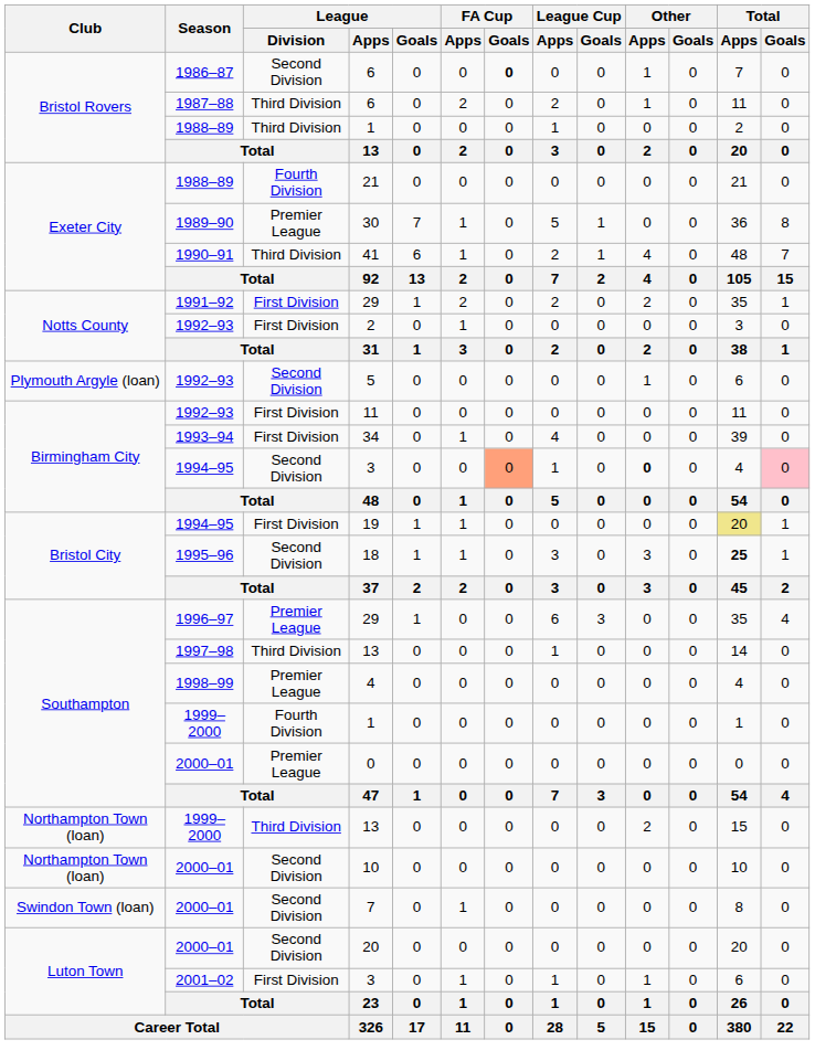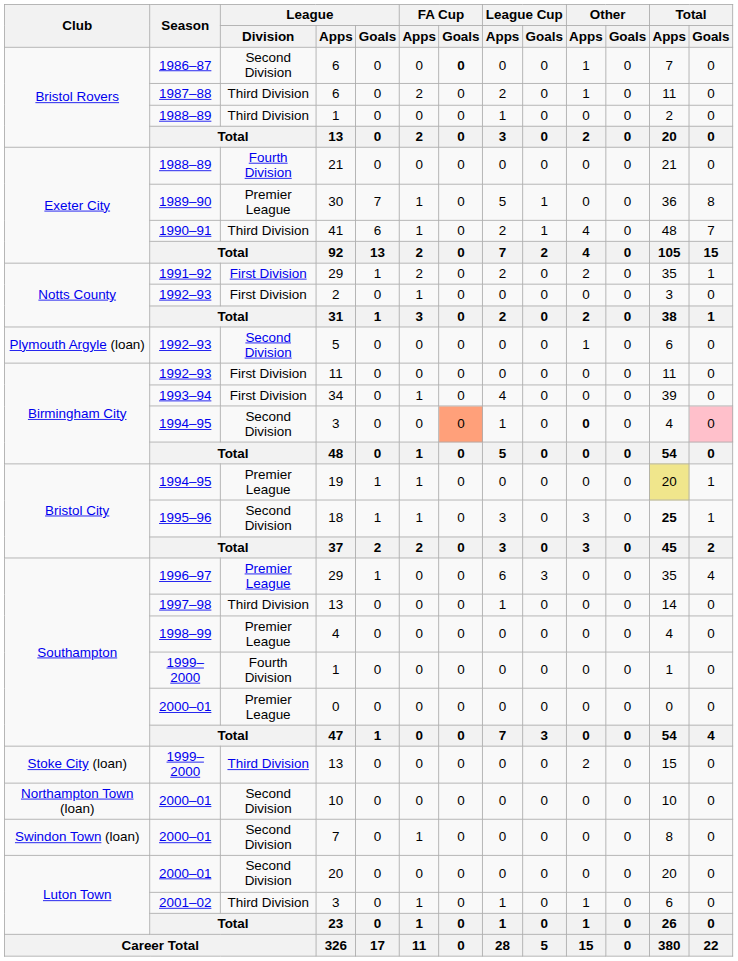19 | League / Division: First Division -> Premier League
1999–2000 / 13 | Club: Northampton Town (loan) -> Stoke City (loan)
2001–02 / 3 | League / Division: First Division -> Third Division
